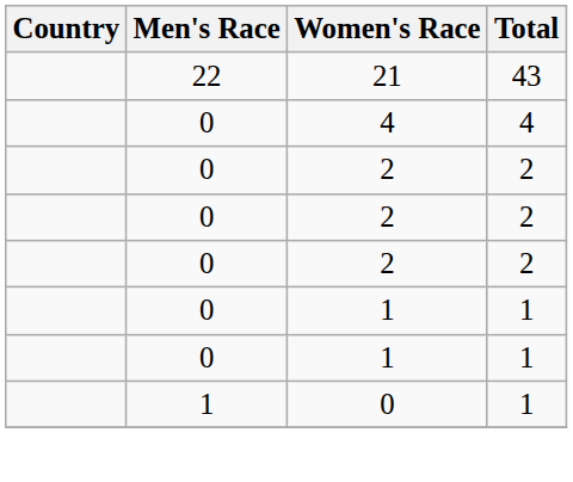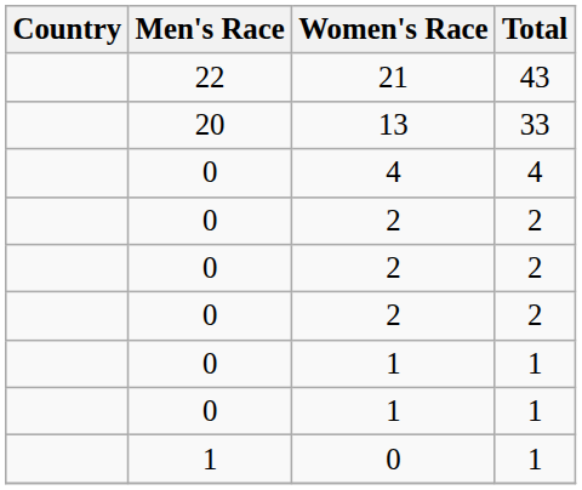+ row: 20 | 13 | 33
